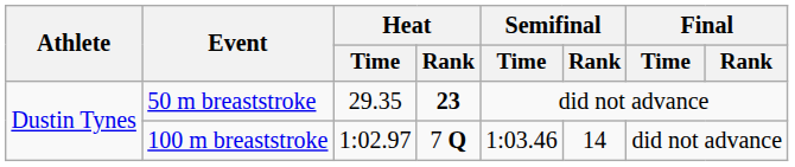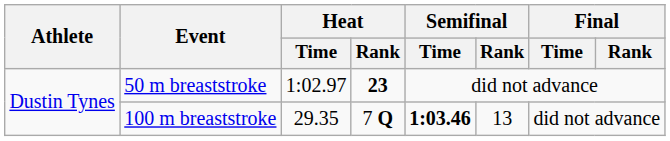50 m breaststroke | Heat / Time: 29.35 -> 1:02.97
100 m breaststroke | Heat / Time: 1:02.97 -> 29.35
100 m breaststroke | Semifinal / Time: normal -> bold
100 m breaststroke | Semifinal / Rank: 14 -> 13
